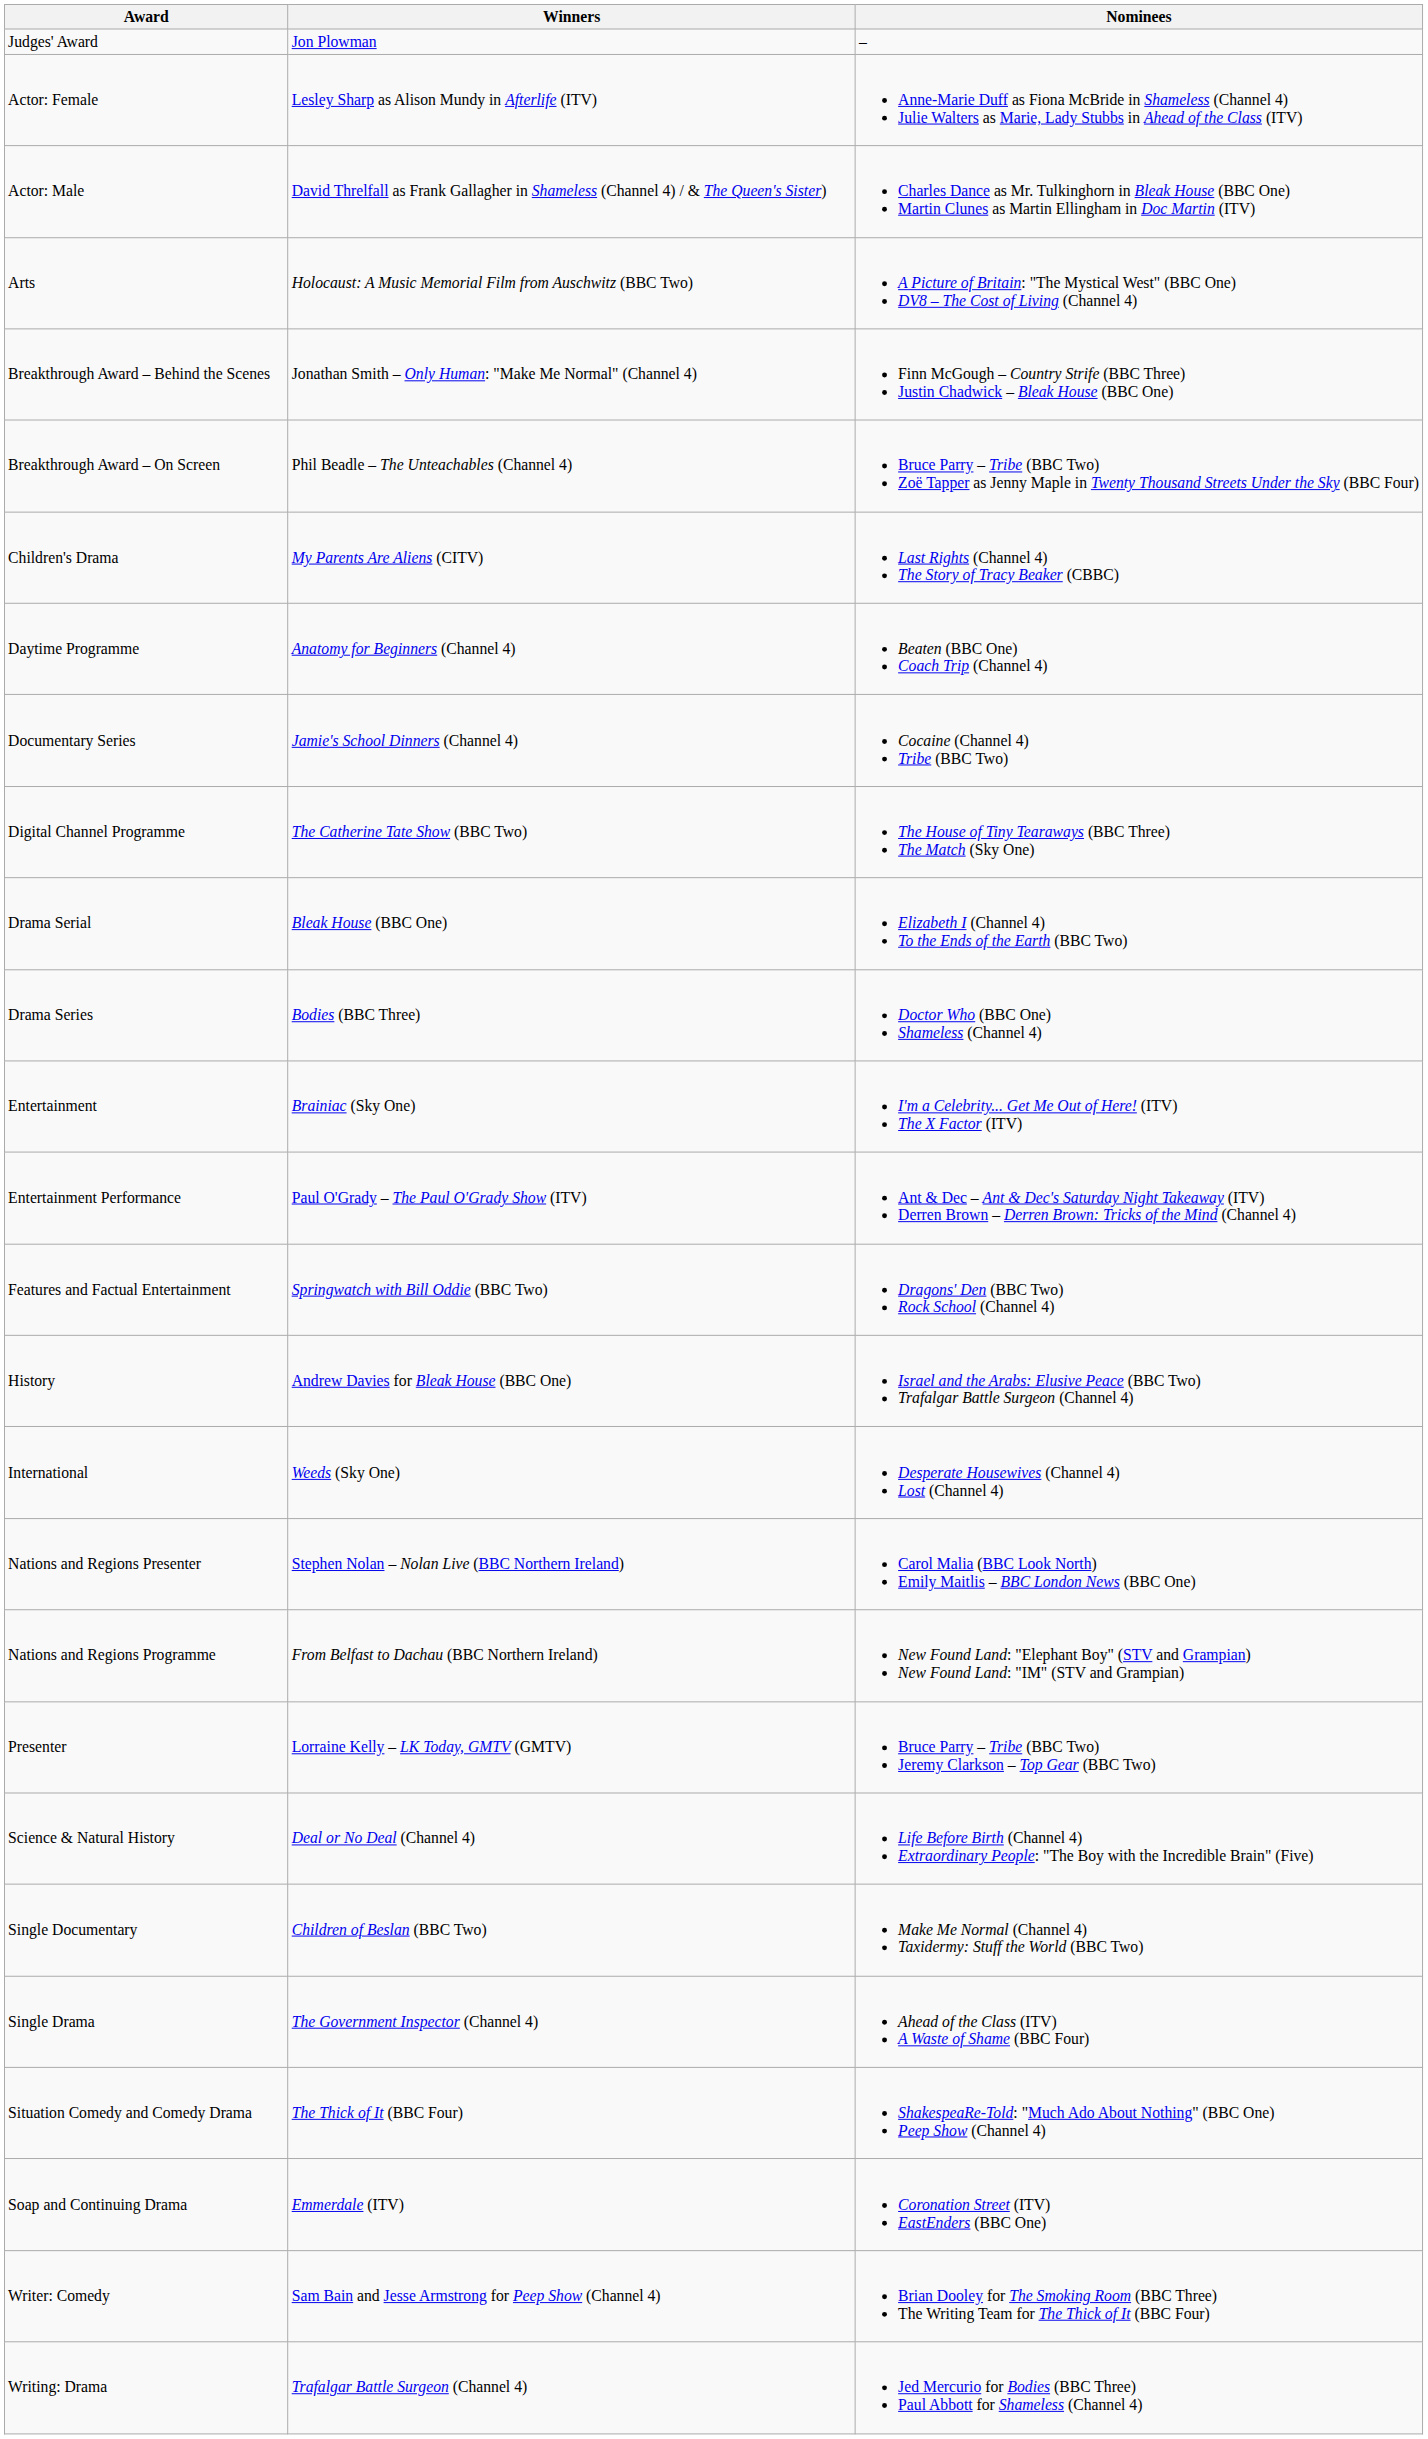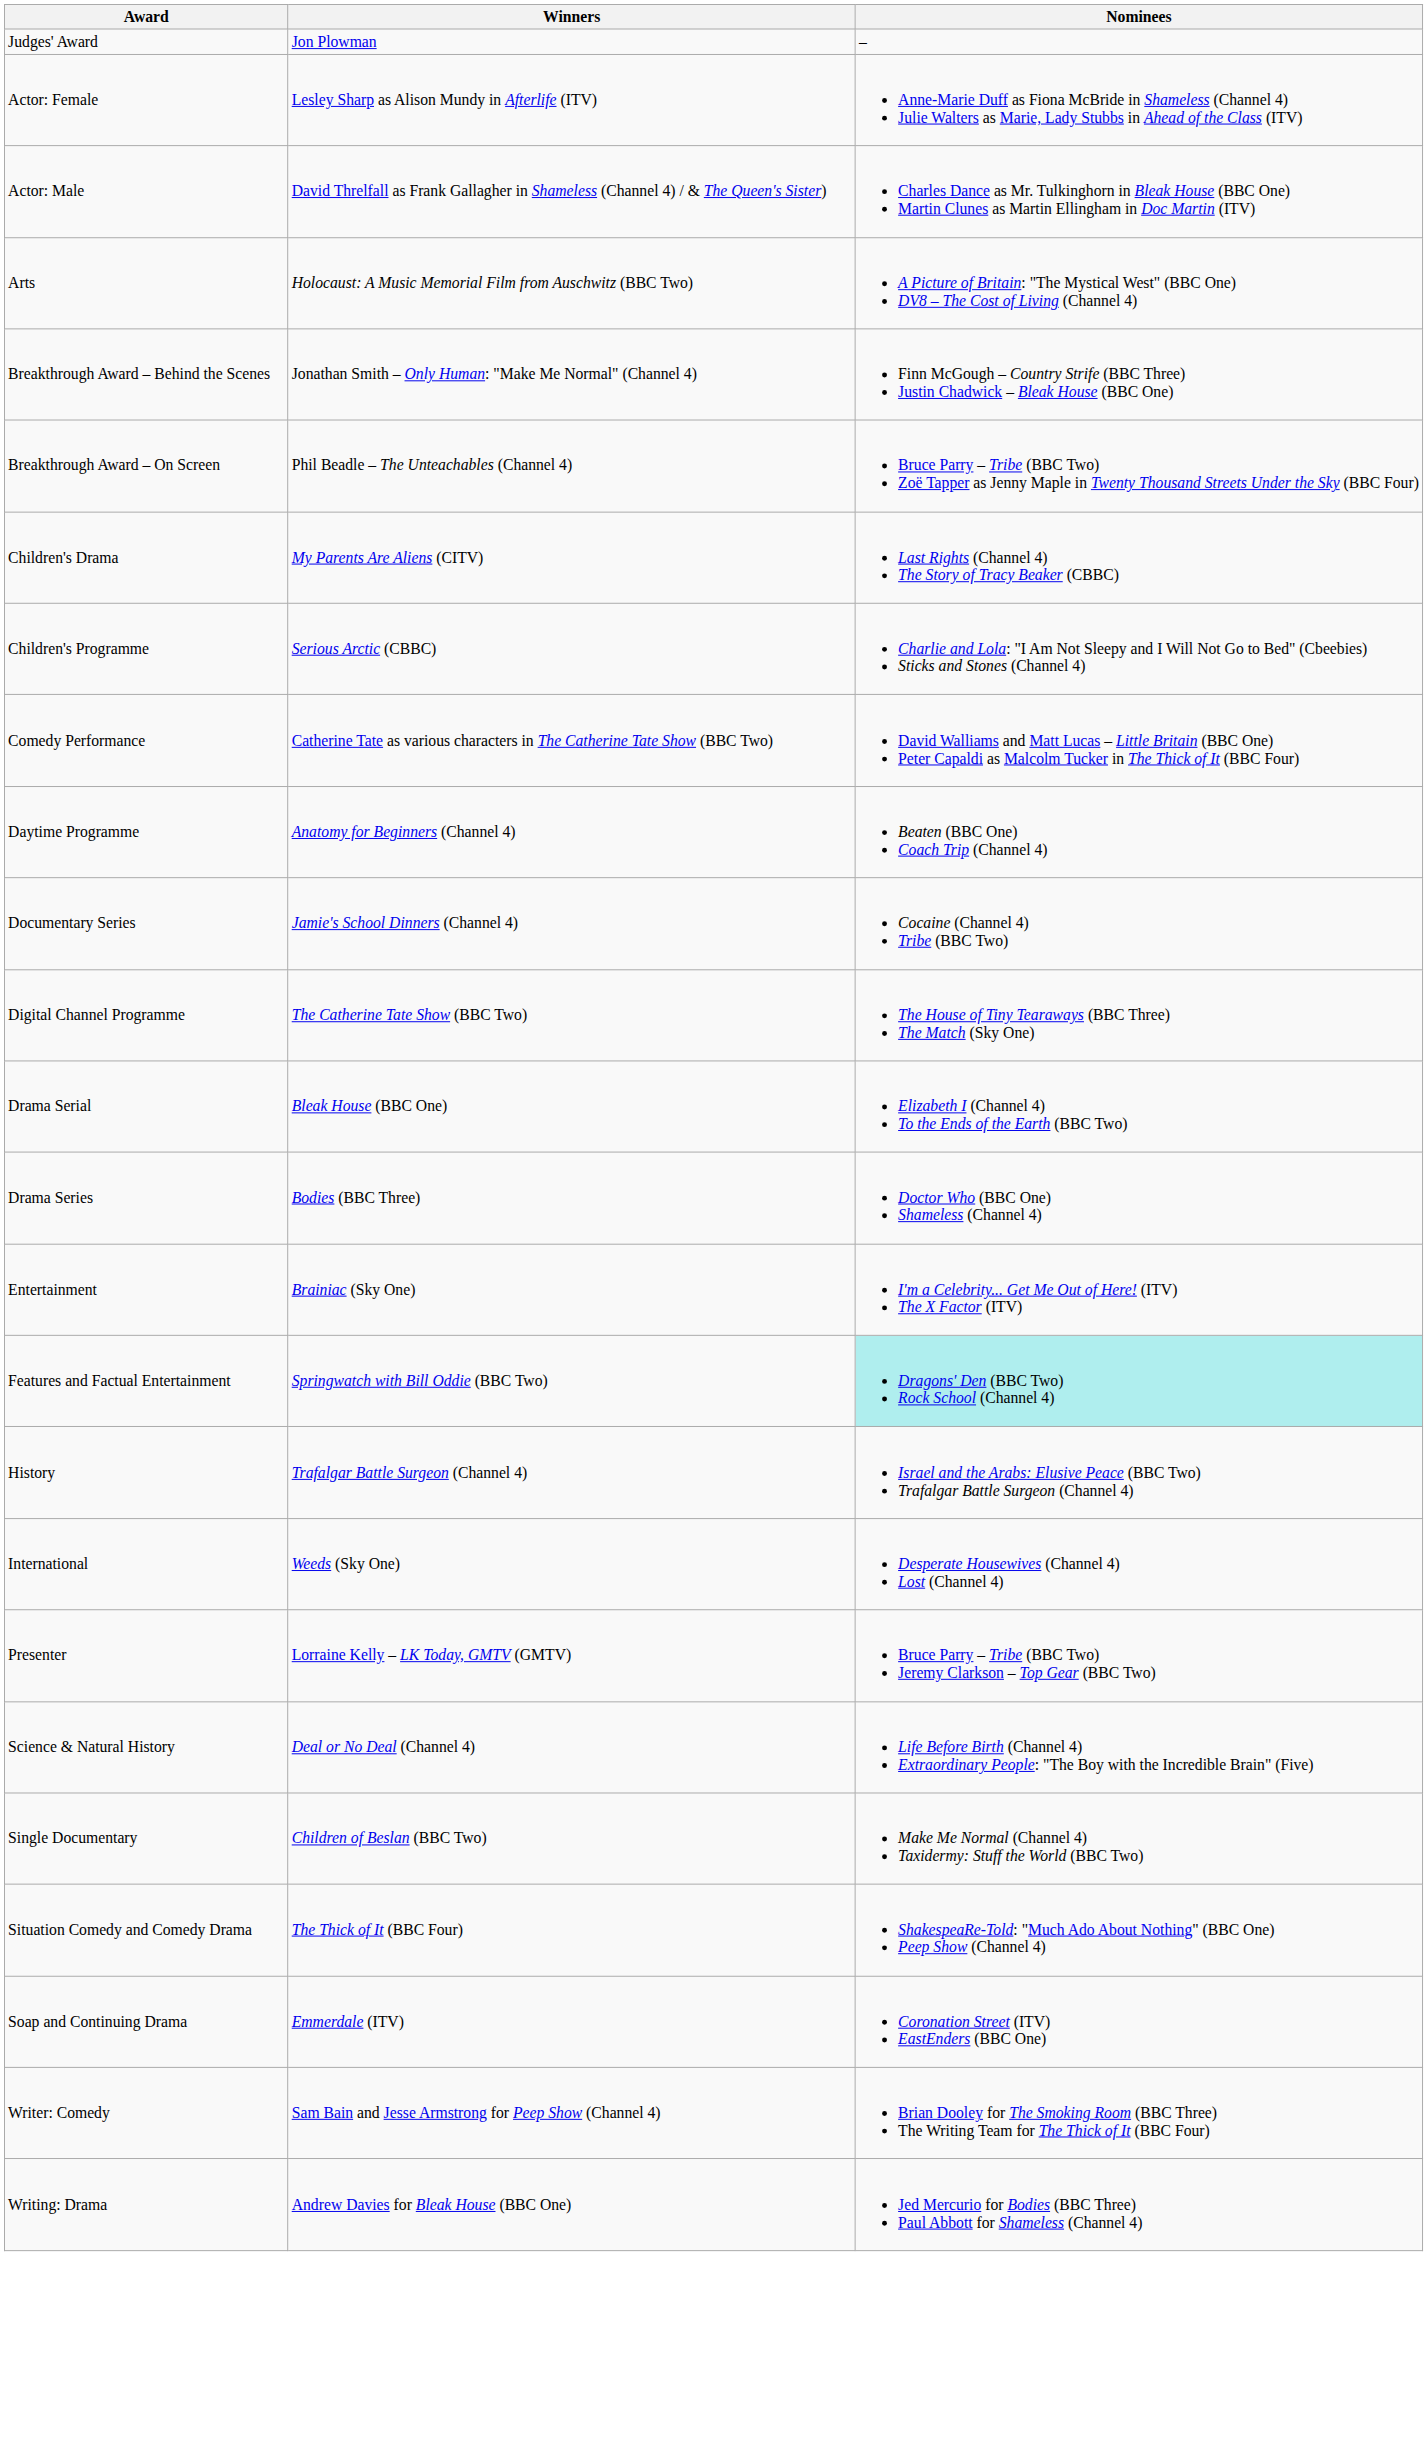+ row: Children's Programme | Serious Arctic (CBBC) | Charlie and Lola: "I Am Not Sleepy and I Will Not Go to Bed" (Cbeebies) Sticks and Stones (Channel 4)
+ row: Comedy Performance | Catherine Tate as various characters in The Catherine Tate Show (BBC Two) | David Walliams and Matt Lucas – Little Britain (BBC One) Peter Capaldi as Malcolm Tucker in The Thick of It (BBC Four)
- row: Entertainment Performance | Paul O'Grady – The Paul O'Grady Show (ITV) | Ant & Dec – Ant & Dec's Saturday Night Takeaway (ITV) Derren Brown – Derren Brown: Tricks of the Mind (Channel 4)
Features and Factual Entertainment | Nominees: no background -> paleturquoise background
History | Winners: Andrew Davies for Bleak House (BBC One) -> Trafalgar Battle Surgeon (Channel 4)
- row: Nations and Regions Presenter | Stephen Nolan – Nolan Live (BBC Northern Ireland) | Carol Malia (BBC Look North) Emily Maitlis – BBC London News (BBC One)
- row: Nations and Regions Programme | From Belfast to Dachau (BBC Northern Ireland) | New Found Land: "Elephant Boy" (STV and Grampian) New Found Land: "IM" (STV and Grampian)
- row: Single Drama | The Government Inspector (Channel 4) | Ahead of the Class (ITV) A Waste of Shame (BBC Four)
Writing: Drama | Winners: Trafalgar Battle Surgeon (Channel 4) -> Andrew Davies for Bleak House (BBC One)
